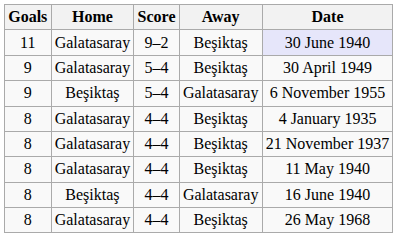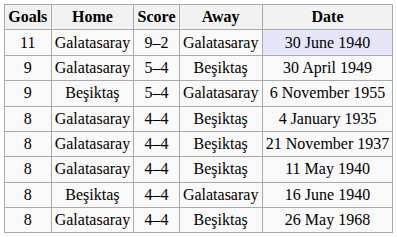11 | Away: Beşiktaş -> Galatasaray
